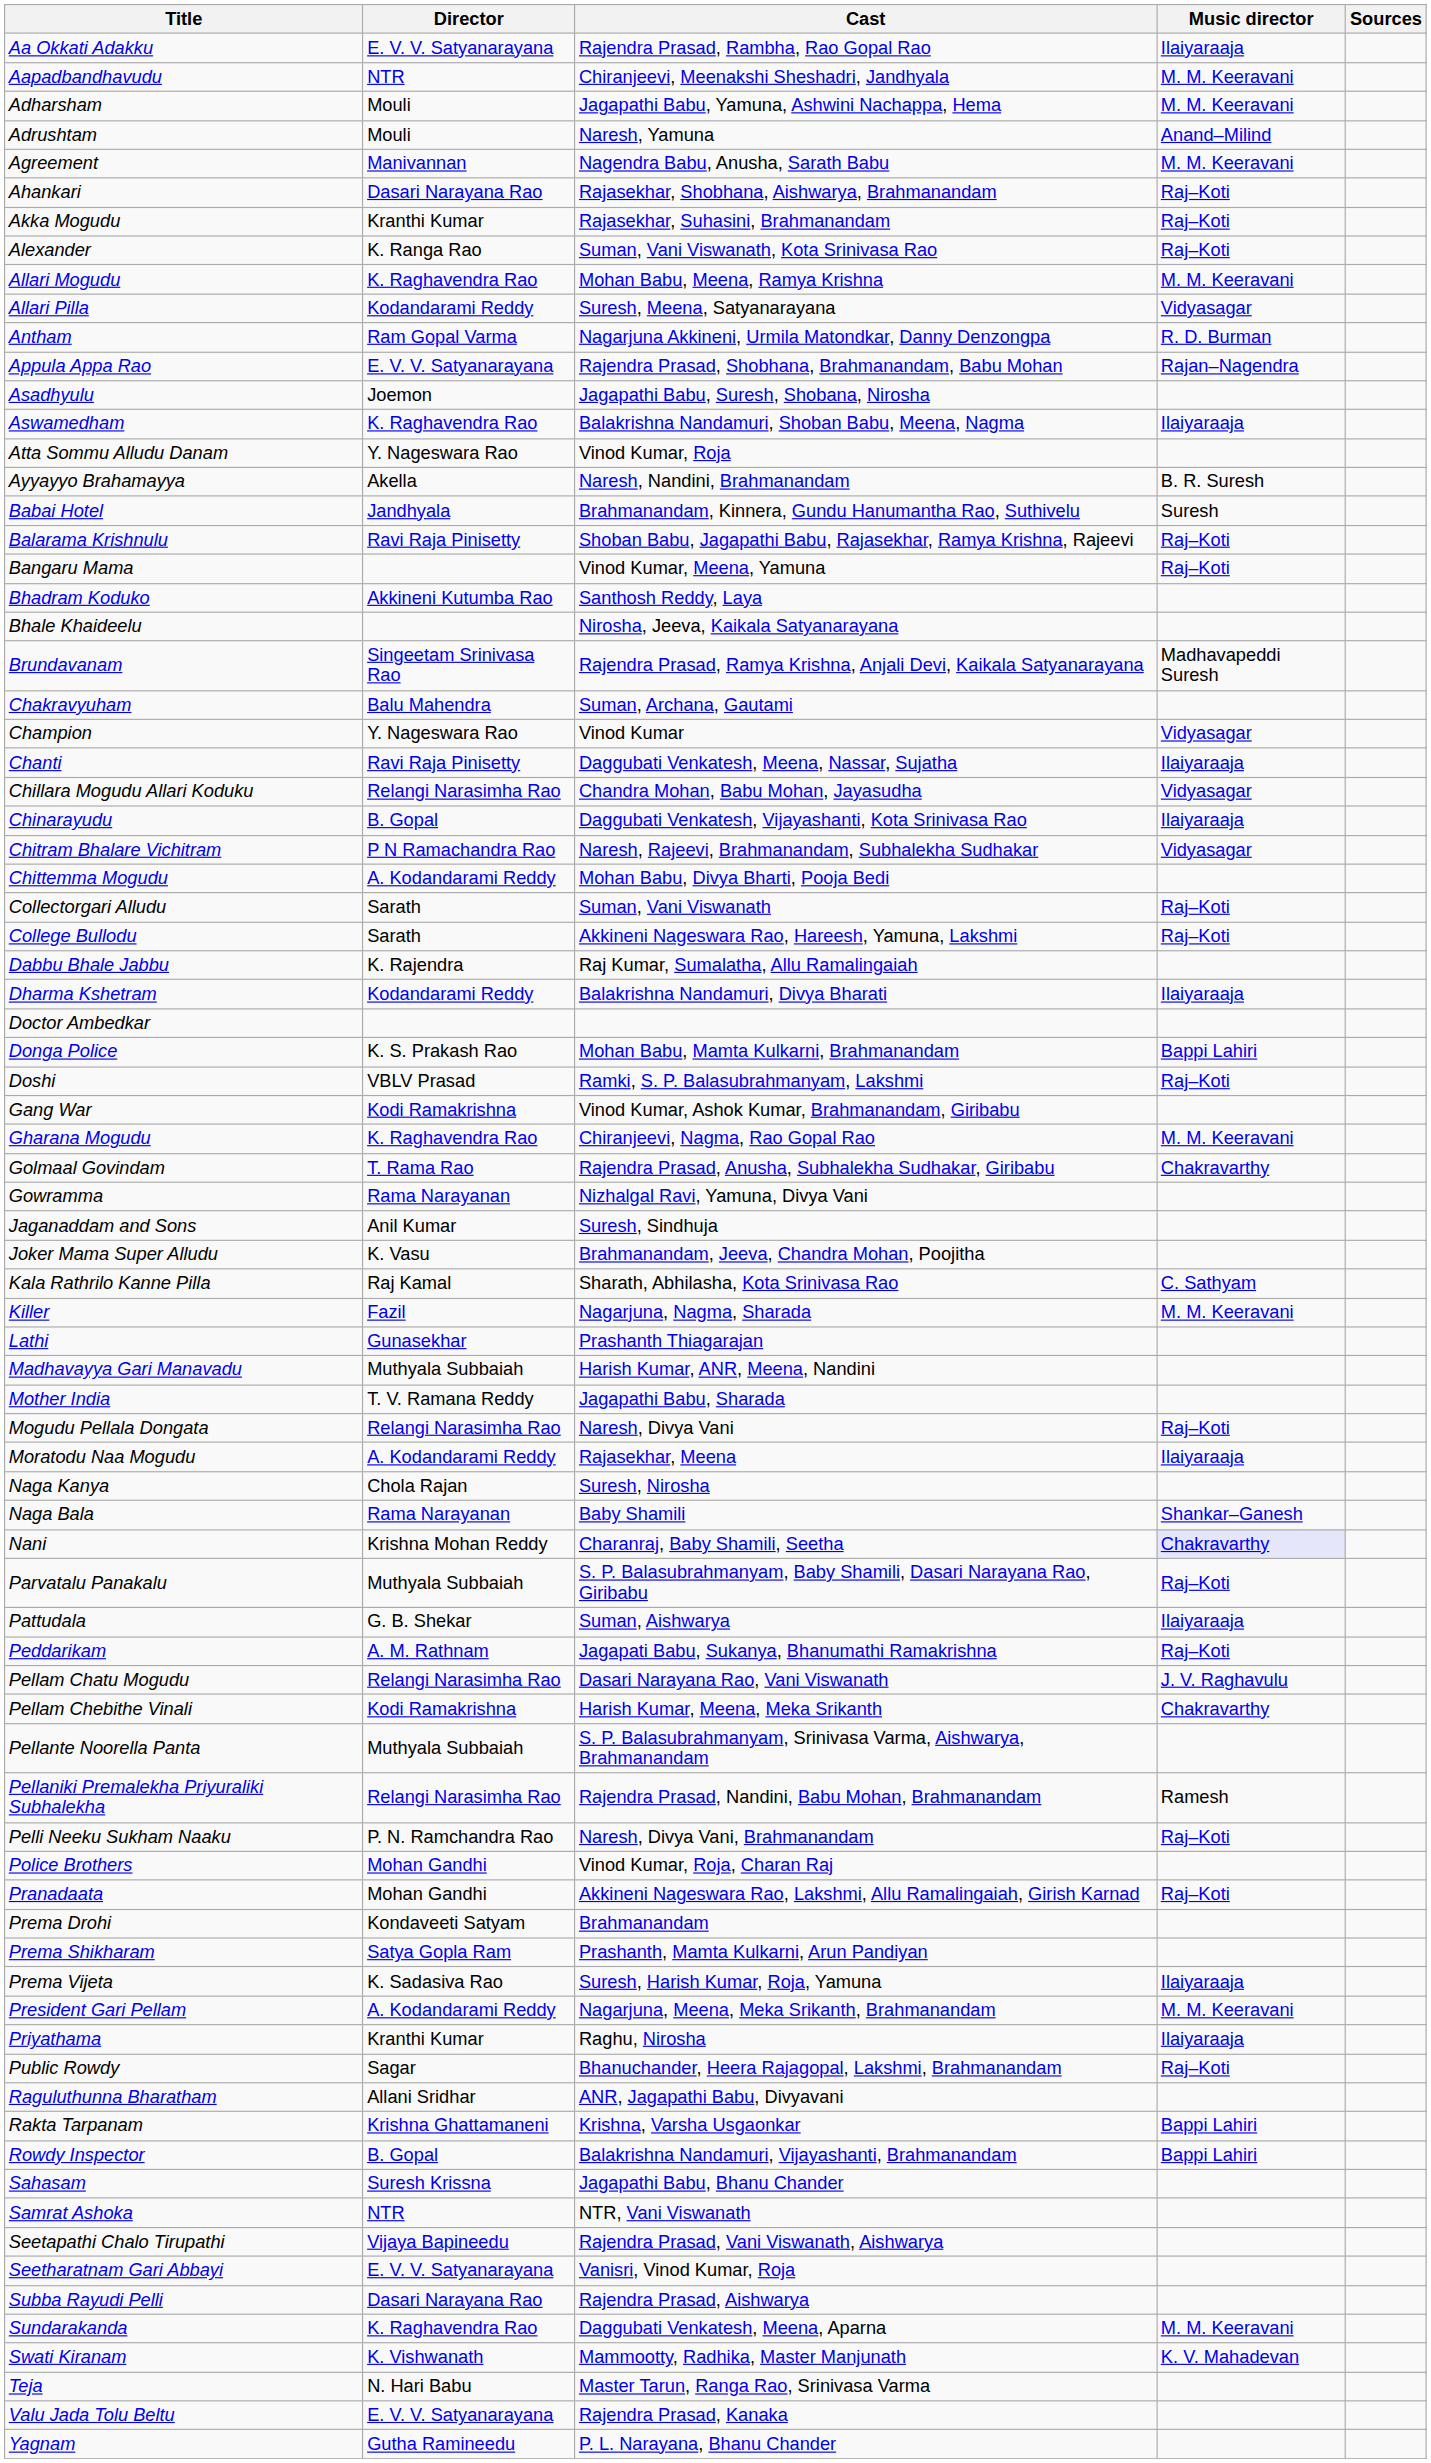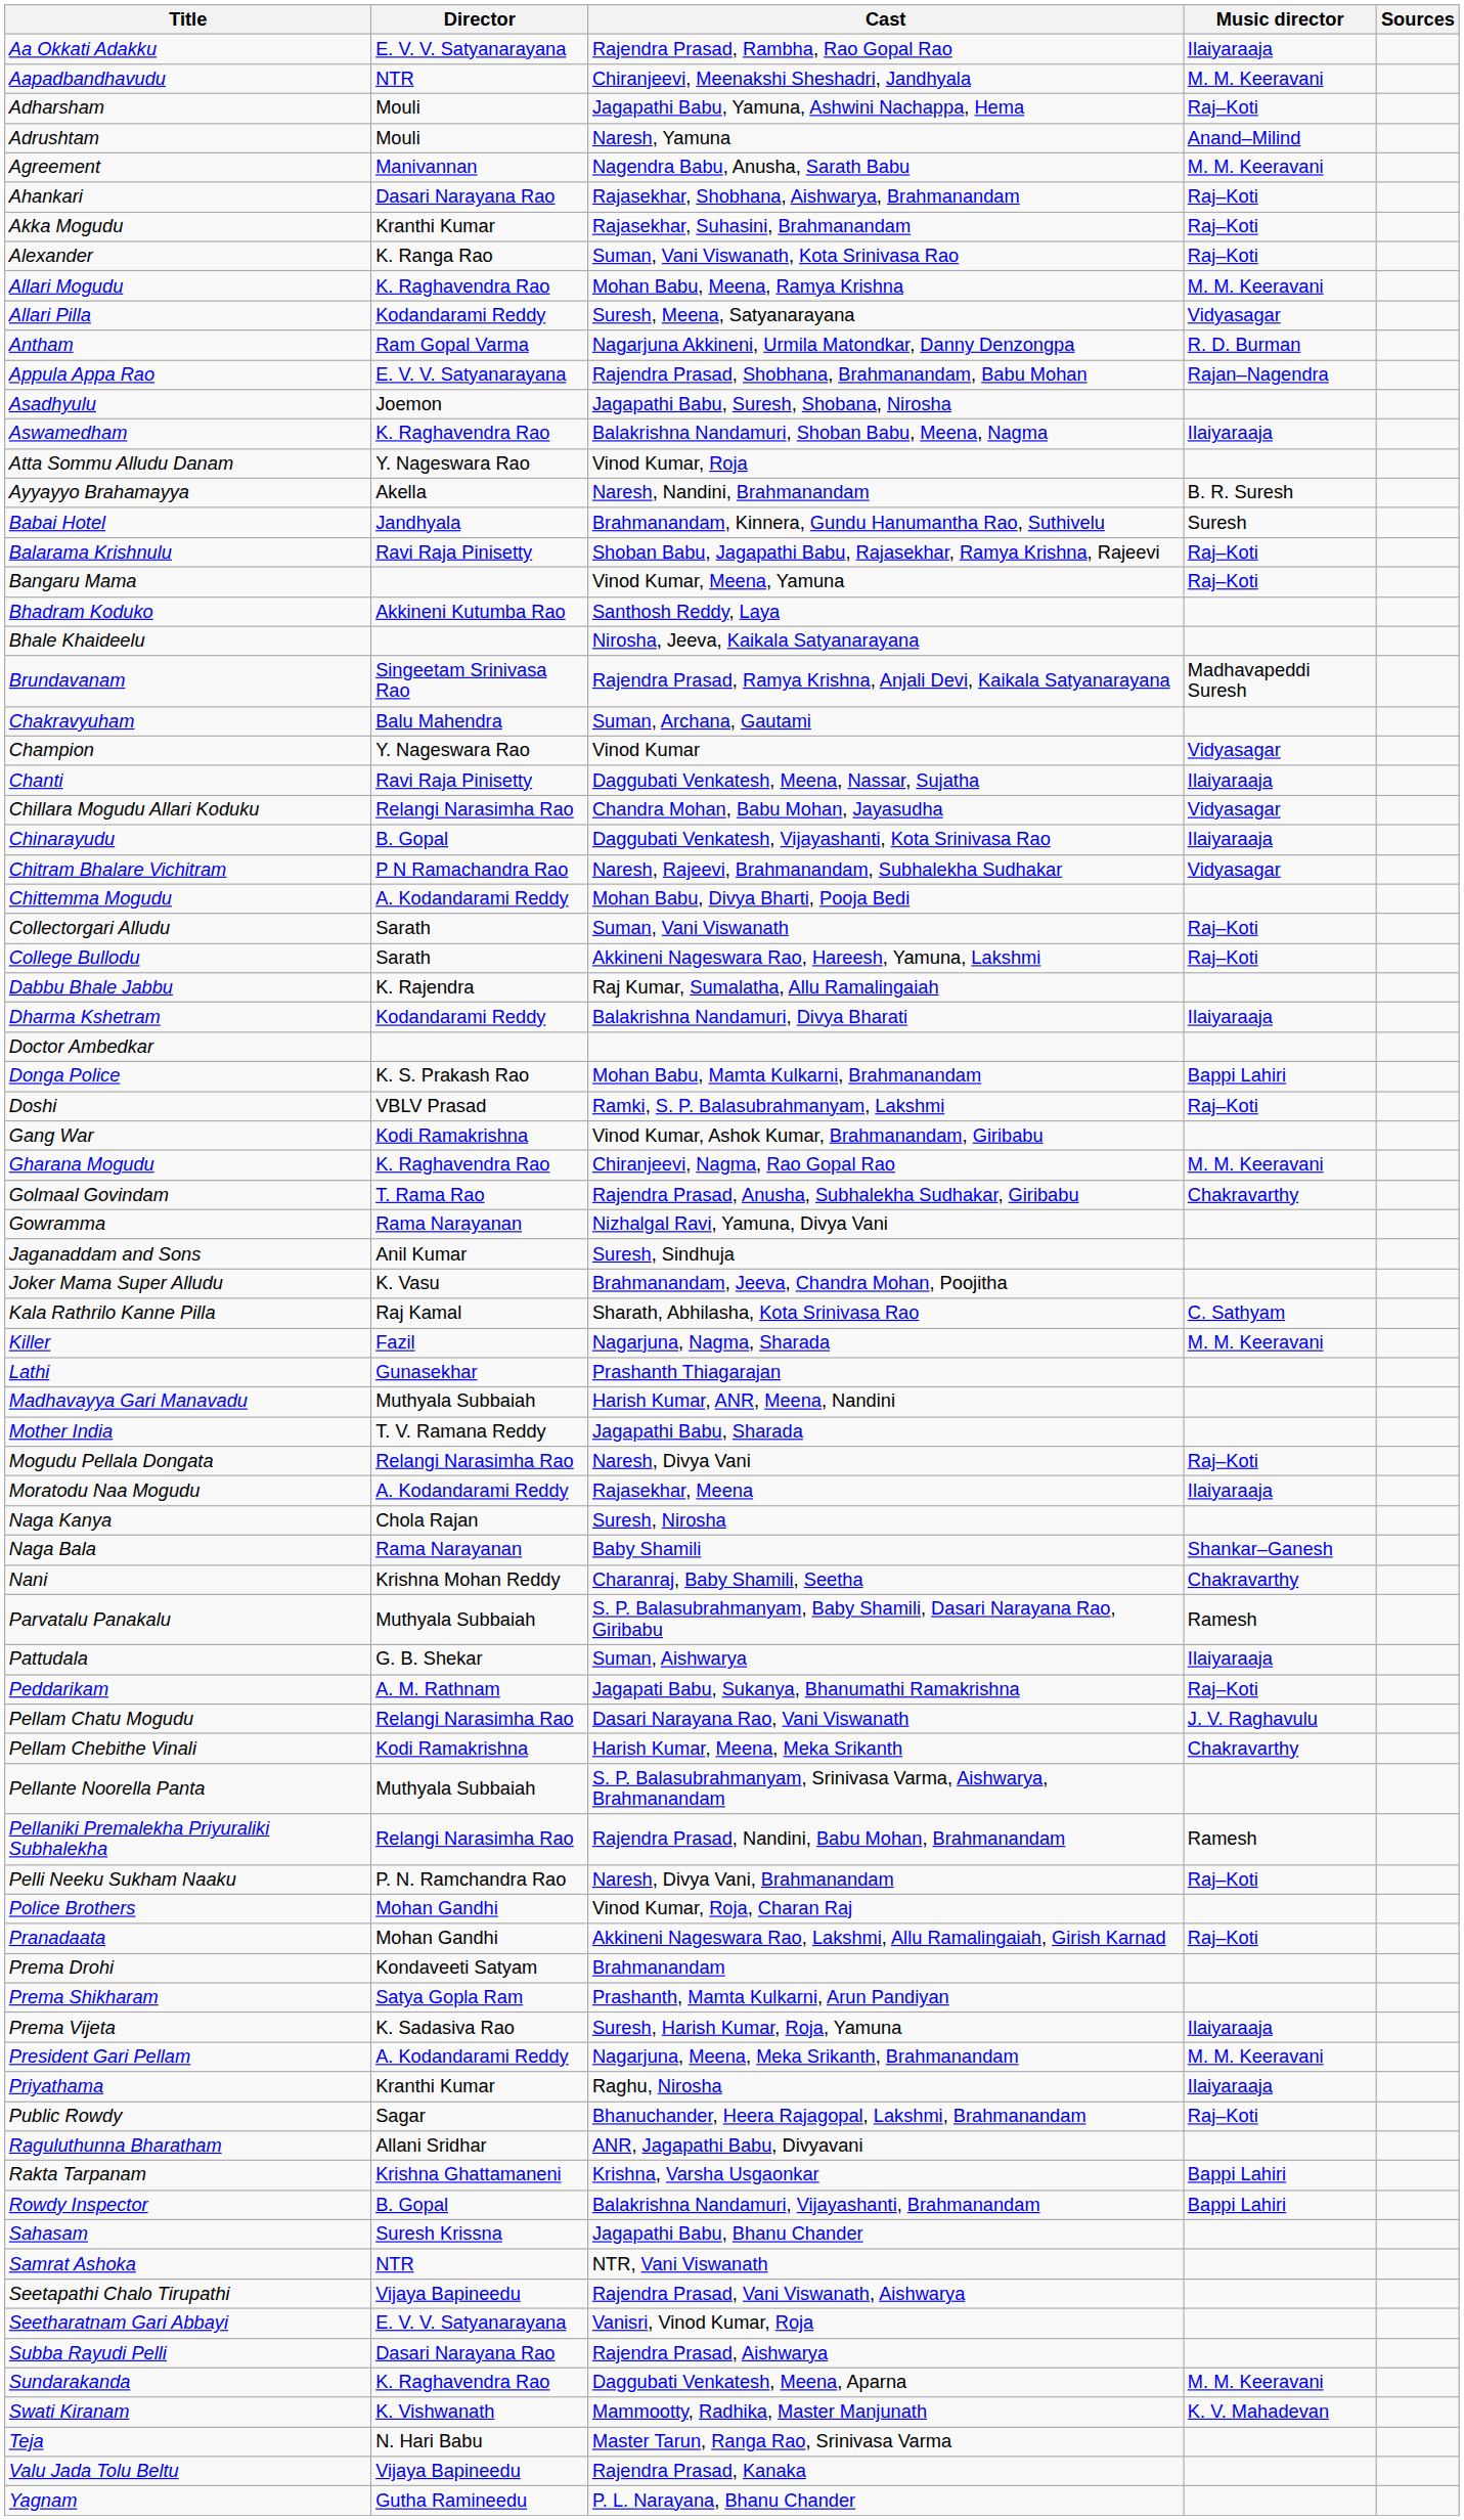Adharsham | Music director: M. M. Keeravani -> Raj–Koti
Nani | Music director: lavender background -> no background
Parvatalu Panakalu | Music director: Raj–Koti -> Ramesh
Valu Jada Tolu Beltu | Director: E. V. V. Satyanarayana -> Vijaya Bapineedu
